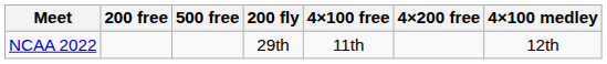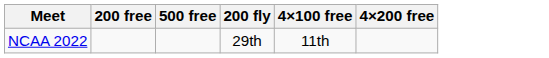- column: 4×100 medley | 12th
